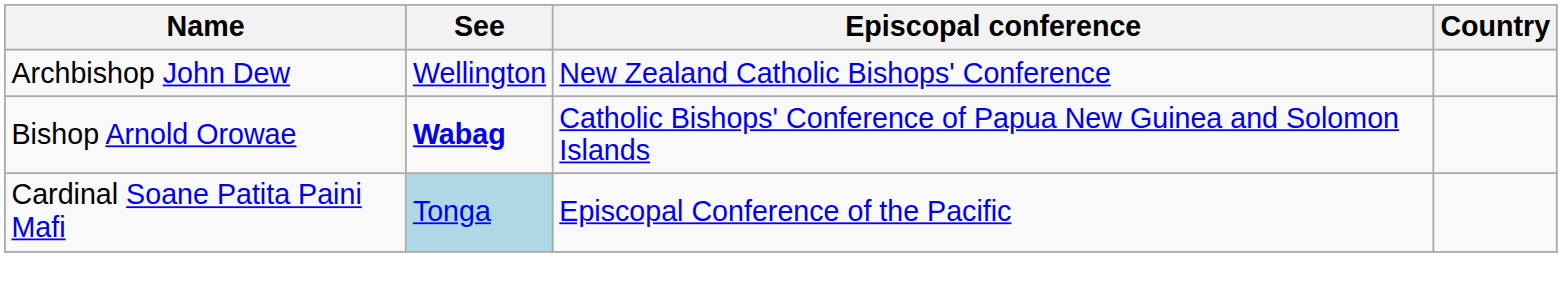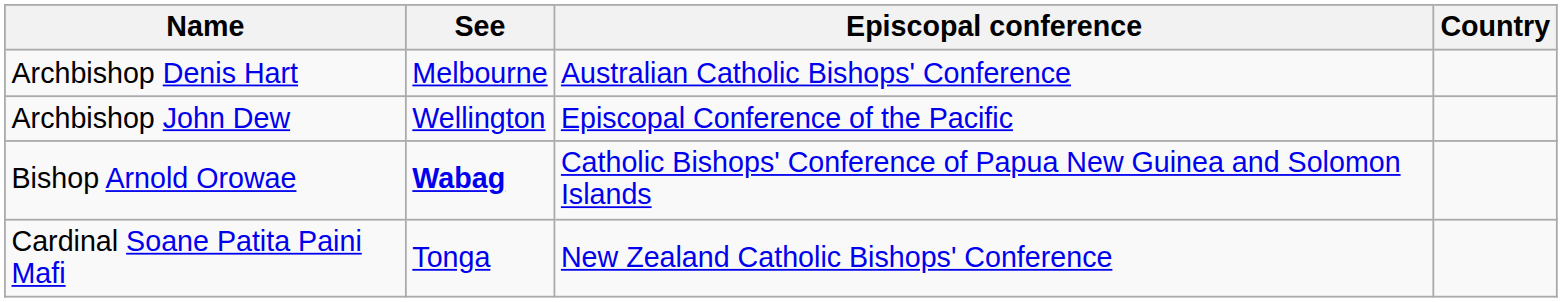+ row: Archbishop Denis Hart | Melbourne | Australian Catholic Bishops' Conference
Archbishop John Dew | Episcopal conference: New Zealand Catholic Bishops' Conference -> Episcopal Conference of the Pacific
Cardinal Soane Patita Paini Mafi | See: lightblue background -> no background
Cardinal Soane Patita Paini Mafi | Episcopal conference: Episcopal Conference of the Pacific -> New Zealand Catholic Bishops' Conference
